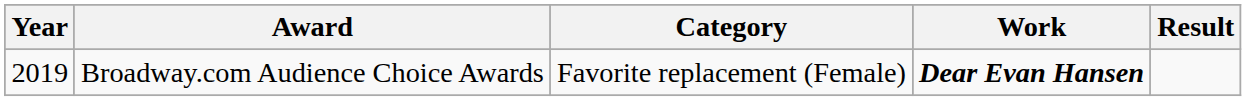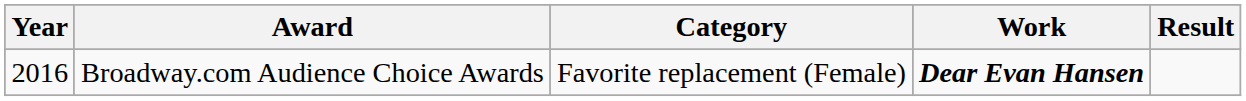Broadway.com Audience Choice Awards | Year: 2019 -> 2016
